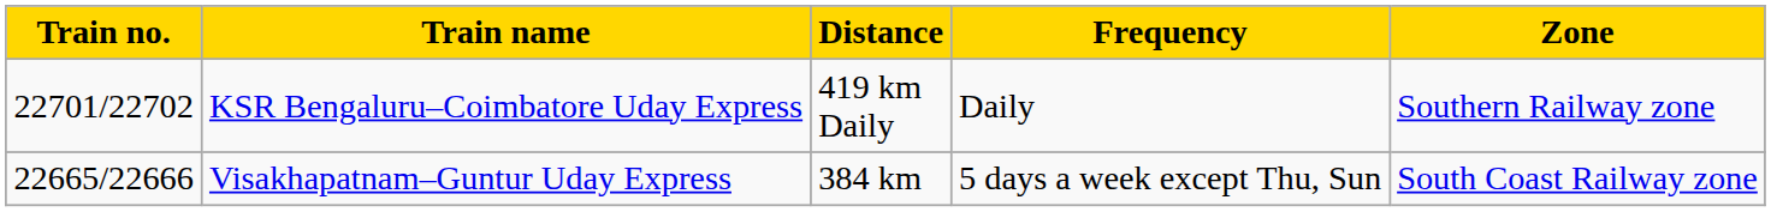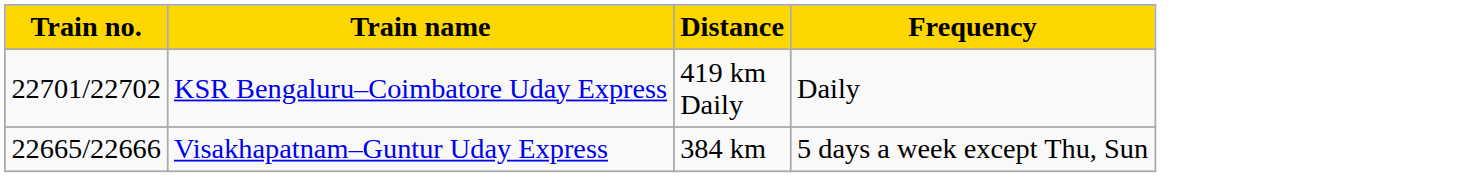- column: Zone | Southern Railway zone | South Coast Railway zone
